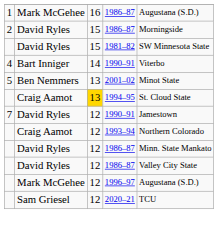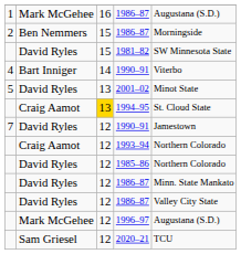2 / 1986–87 | column 2: David Ryles -> Ben Nemmers
2001–02 | column 2: Ben Nemmers -> David Ryles
+ row: David Ryles | 12 | 1985–86 | Northern Colorado
